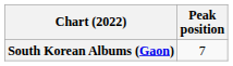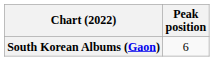South Korean Albums (Gaon) | Peak position: 7 -> 6
